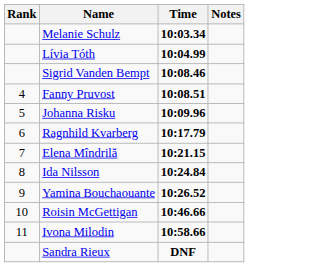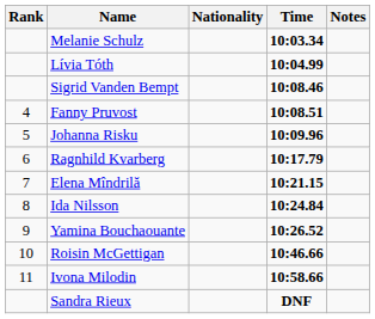+ column: Nationality
